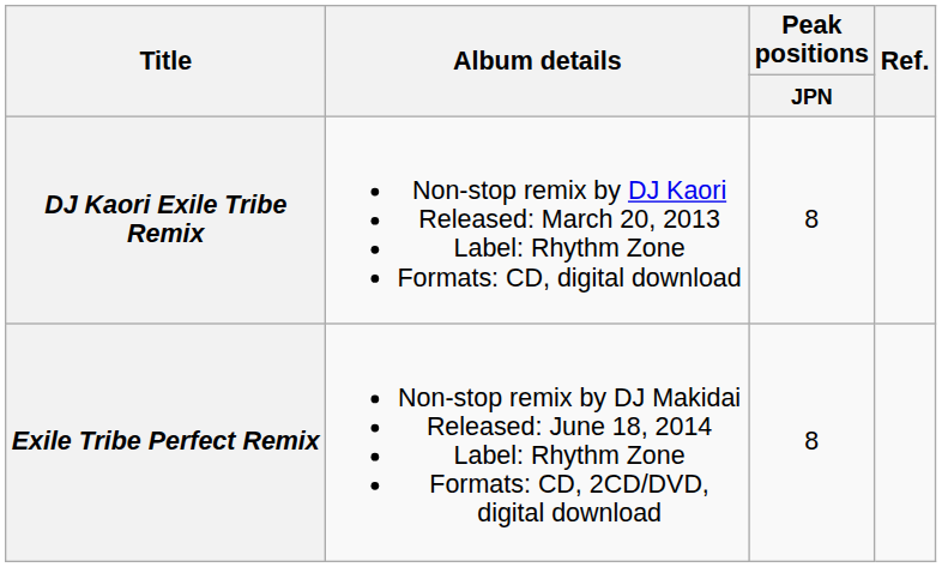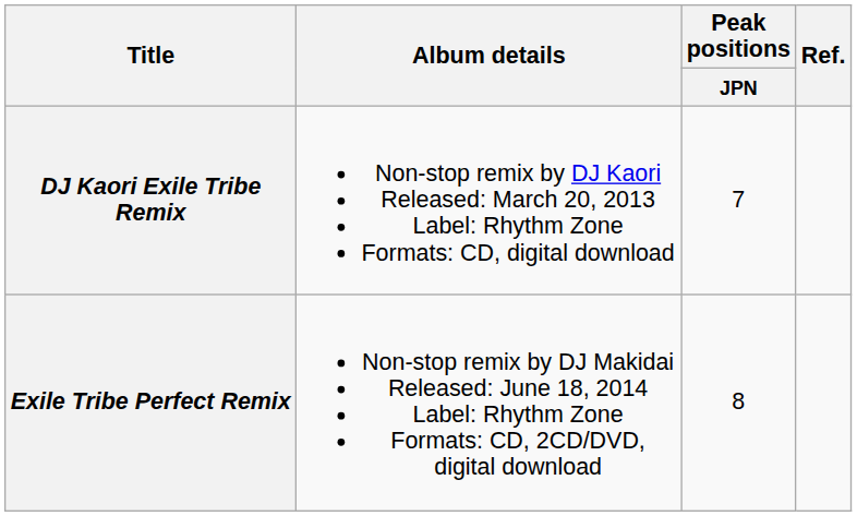DJ Kaori Exile Tribe Remix | Peak positions / JPN: 8 -> 7
